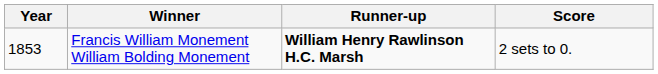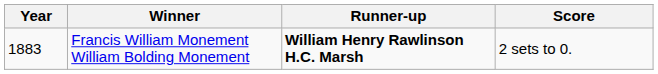Francis William Monement William Bolding Monement | Year: 1853 -> 1883
